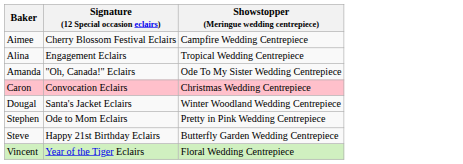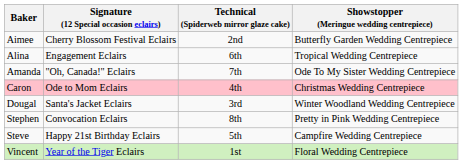+ column: Technical (Spiderweb mirror glaze cake) | 2nd | 6th | 7th | 4th | 3rd | 8th | 5th | 1st
Aimee | Showstopper (Meringue wedding centrepiece): Campfire Wedding Centrepiece -> Butterfly Garden Wedding Centrepiece
Caron | Signature (12 Special occasion eclairs): Convocation Eclairs -> Ode to Mom Eclairs
Stephen | Signature (12 Special occasion eclairs): Ode to Mom Eclairs -> Convocation Eclairs
Steve | Showstopper (Meringue wedding centrepiece): Butterfly Garden Wedding Centrepiece -> Campfire Wedding Centrepiece
